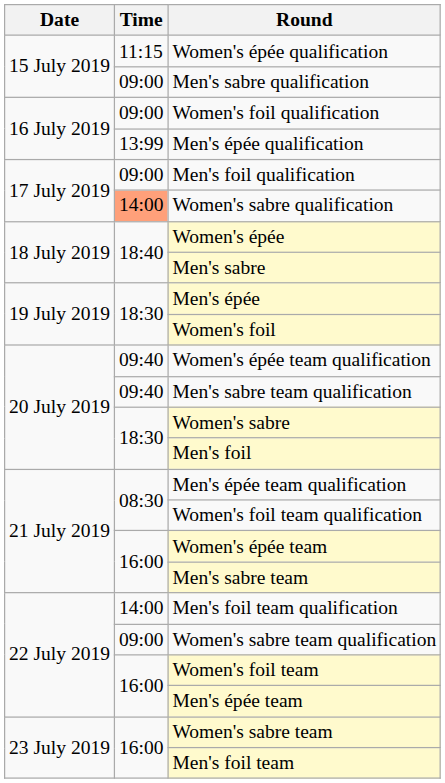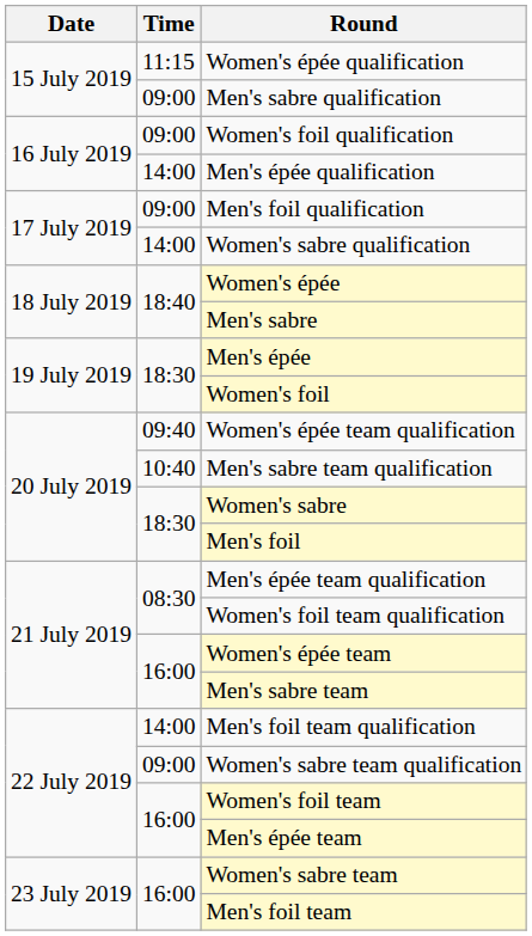Men's épée qualification | Time: 13:99 -> 14:00
Women's sabre qualification | Time: lightsalmon background -> no background
Men's sabre team qualification | Time: 09:40 -> 10:40
